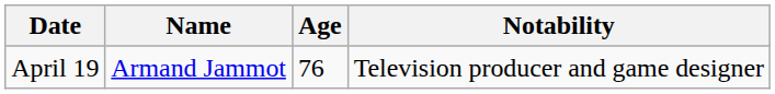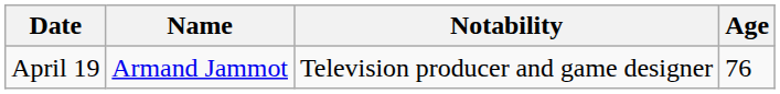columns swapped: Age <-> Notability
